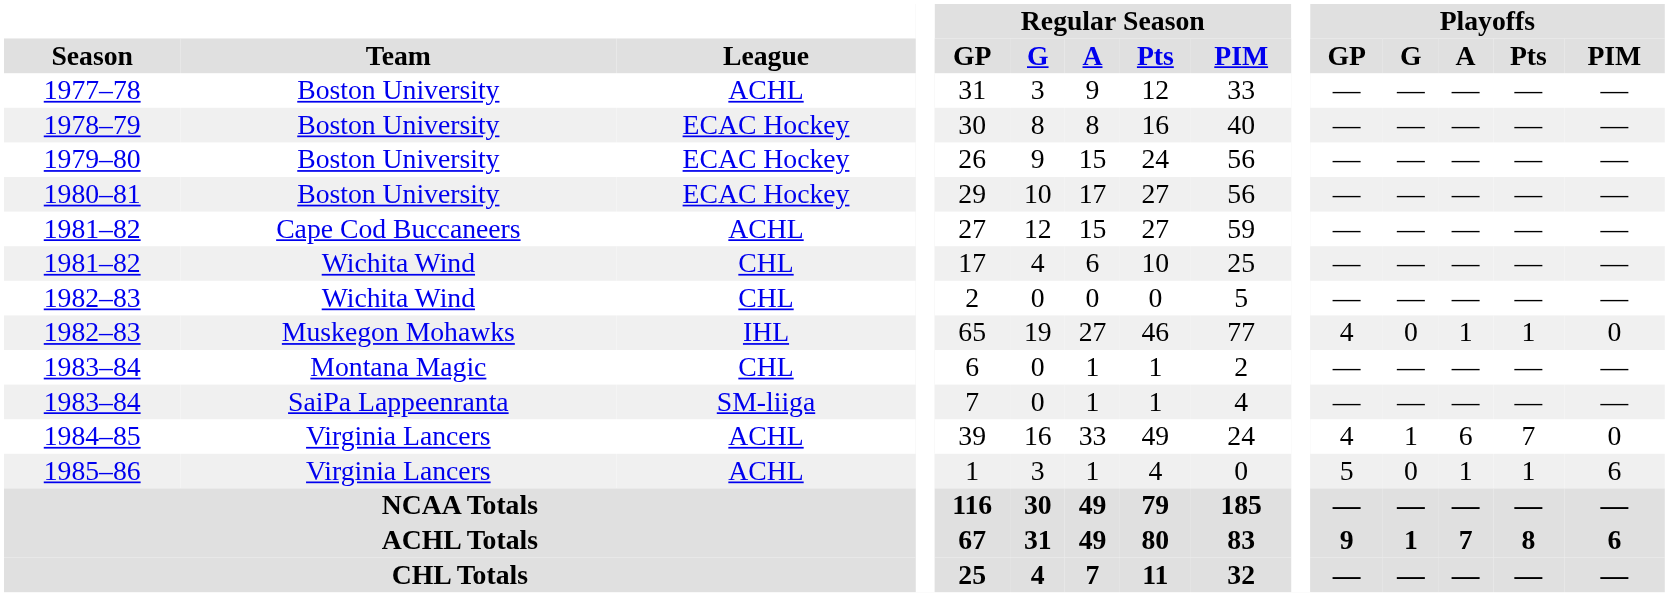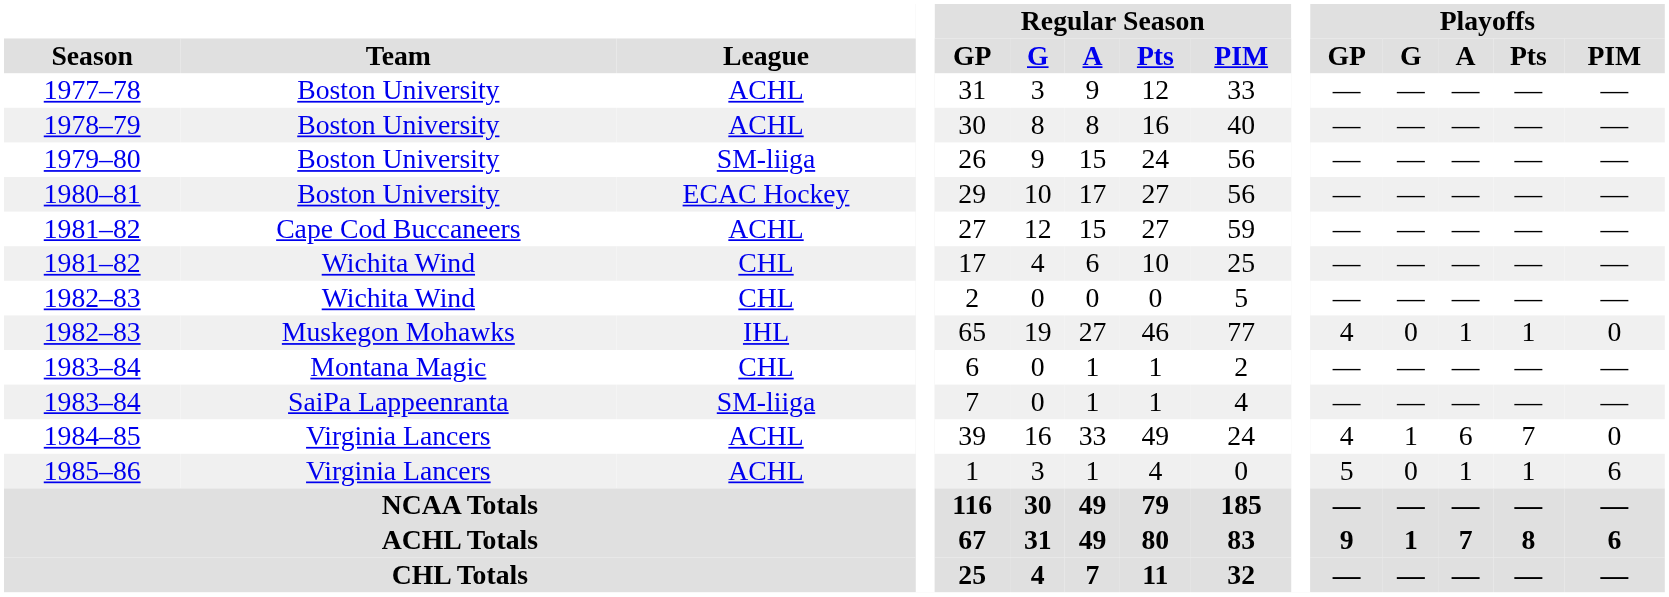1978–79 | League: ECAC Hockey -> ACHL
1979–80 | League: ECAC Hockey -> SM-liiga
